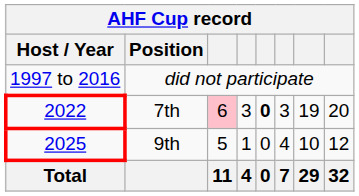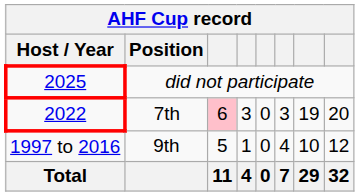did not participate | Host / Year: 1997 to 2016 -> 2025
7th | column 5: bold -> normal
9th | Host / Year: 2025 -> 1997 to 2016
